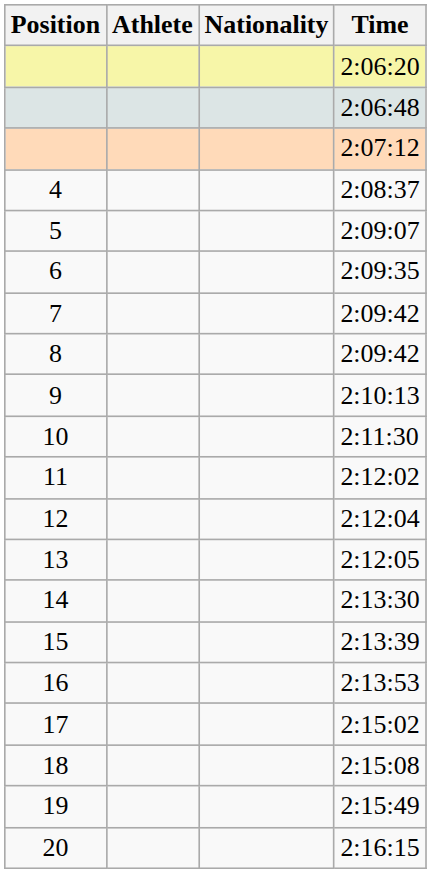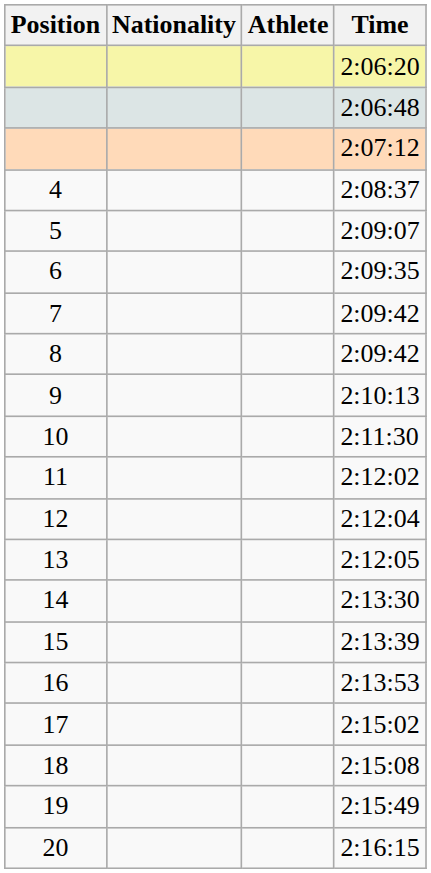columns swapped: Athlete <-> Nationality
